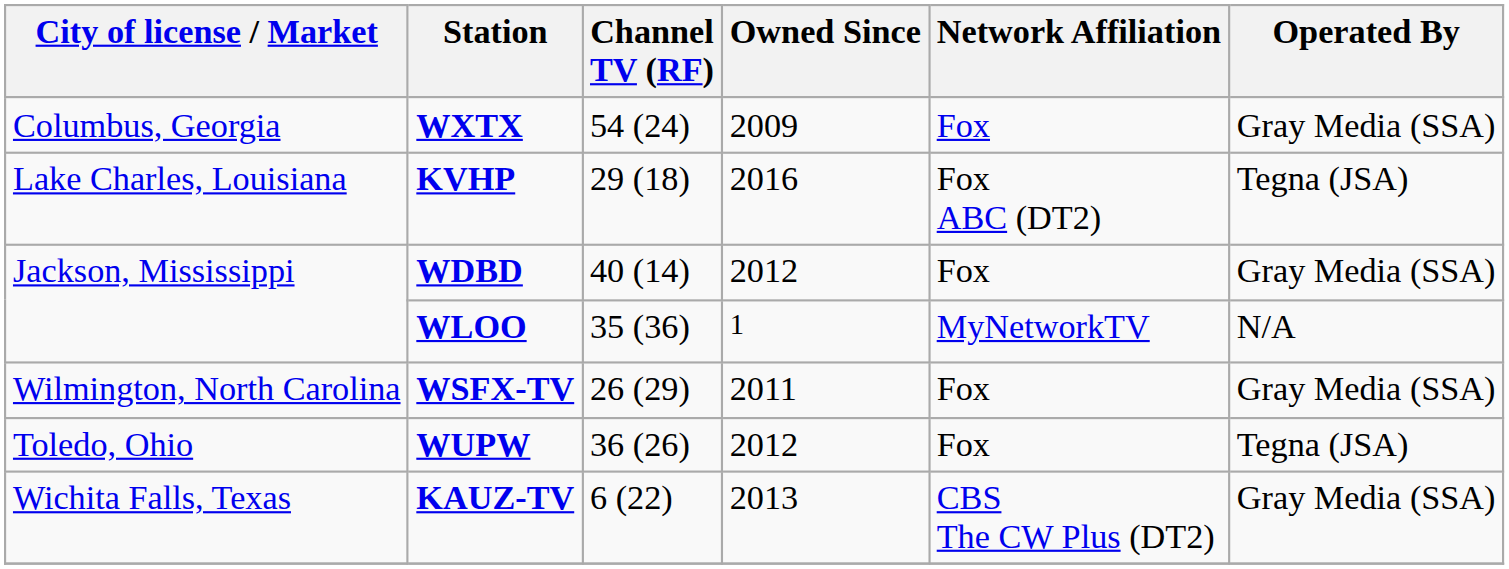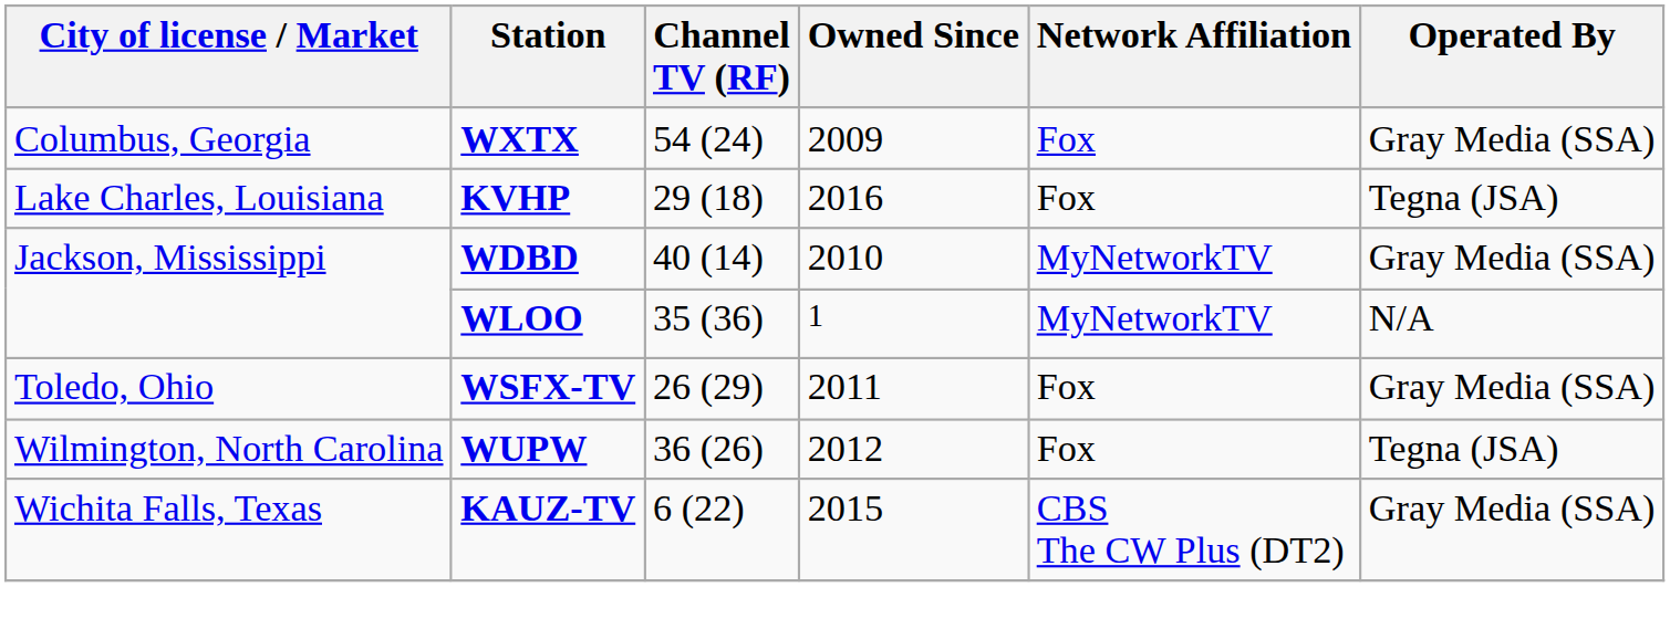KVHP | Network Affiliation: Fox ABC (DT2) -> Fox
WDBD | Owned Since: 2012 -> 2010
WDBD | Network Affiliation: Fox -> MyNetworkTV
WSFX-TV | City of license / Market: Wilmington, North Carolina -> Toledo, Ohio
WUPW | City of license / Market: Toledo, Ohio -> Wilmington, North Carolina
KAUZ-TV | Owned Since: 2013 -> 2015
